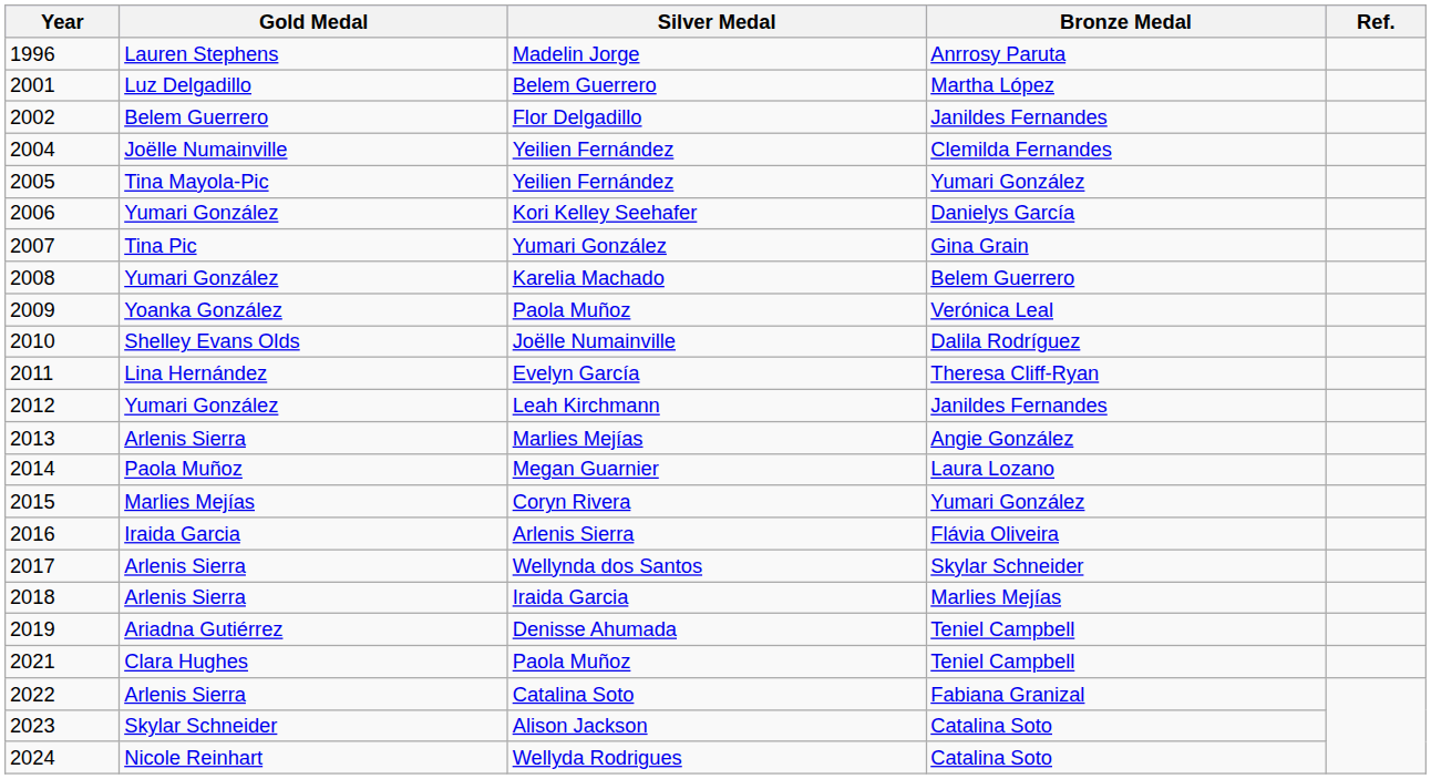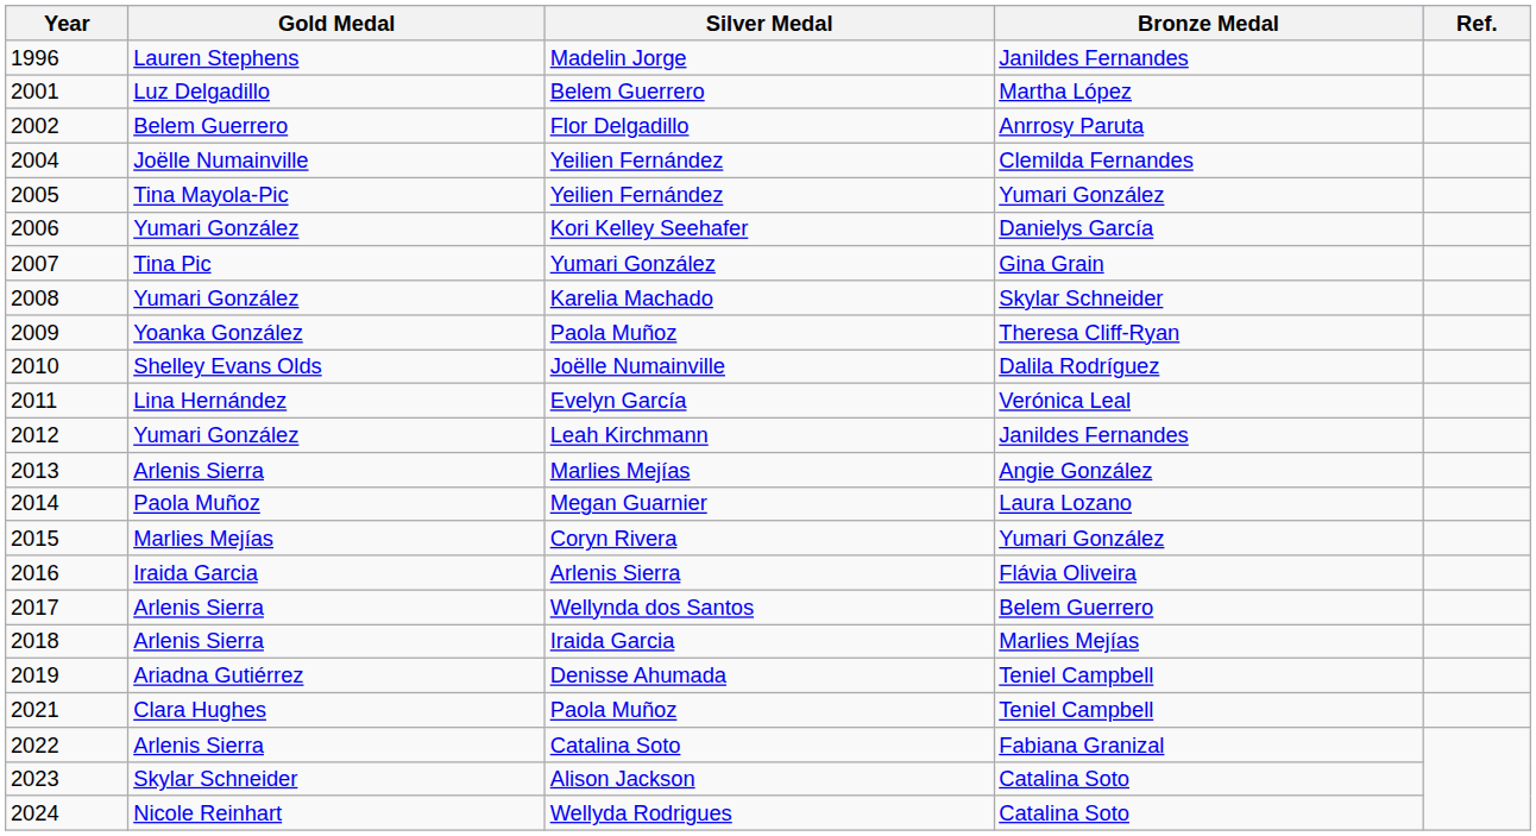Madelin Jorge | Bronze Medal: Anrrosy Paruta -> Janildes Fernandes
Flor Delgadillo | Bronze Medal: Janildes Fernandes -> Anrrosy Paruta
Karelia Machado | Bronze Medal: Belem Guerrero -> Skylar Schneider
2009 / Paola Muñoz | Bronze Medal: Verónica Leal -> Theresa Cliff-Ryan
Evelyn García | Bronze Medal: Theresa Cliff-Ryan -> Verónica Leal
Wellynda dos Santos | Bronze Medal: Skylar Schneider -> Belem Guerrero
